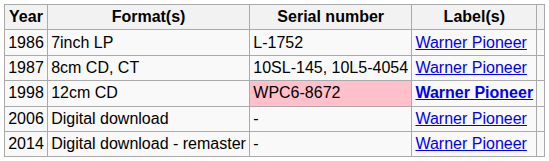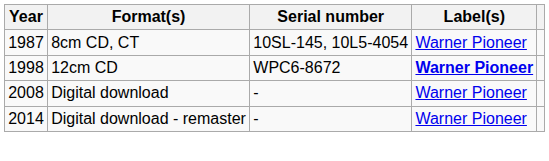- row: 1986 | 7inch LP | L-1752 | Warner Pioneer
12cm CD | Serial number: pink background -> no background
Digital download | Year: 2006 -> 2008
